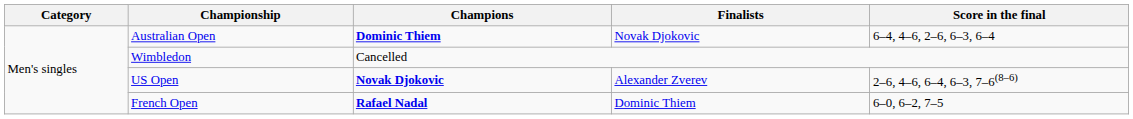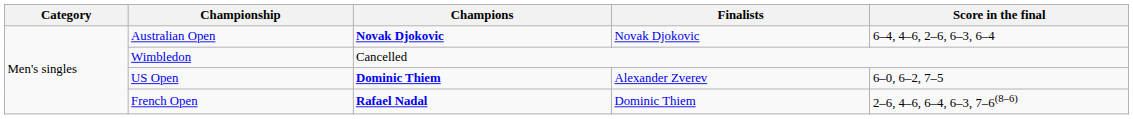Australian Open | Champions: Dominic Thiem -> Novak Djokovic
US Open | Champions: Novak Djokovic -> Dominic Thiem
US Open | Score in the final: 2–6, 4–6, 6–4, 6–3, 7–6(8–6) -> 6–0, 6–2, 7–5
French Open | Score in the final: 6–0, 6–2, 7–5 -> 2–6, 4–6, 6–4, 6–3, 7–6(8–6)
